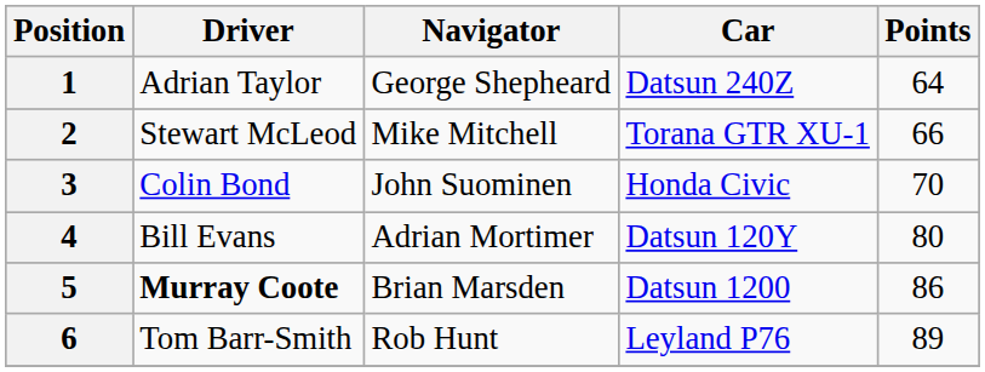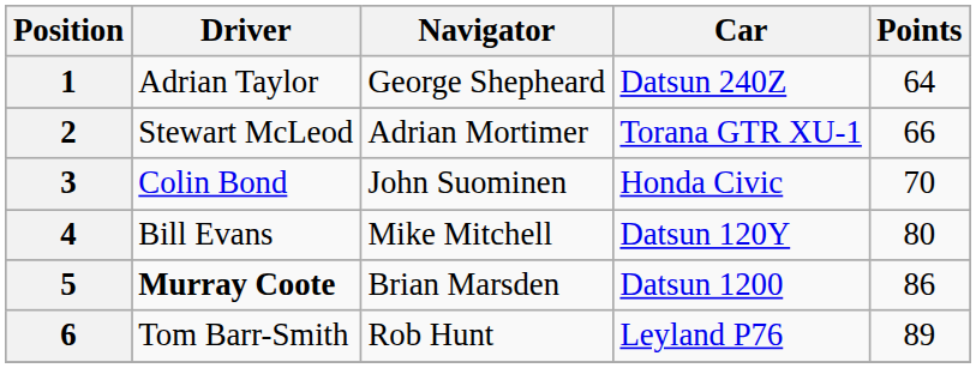2 | Navigator: Mike Mitchell -> Adrian Mortimer
4 | Navigator: Adrian Mortimer -> Mike Mitchell
